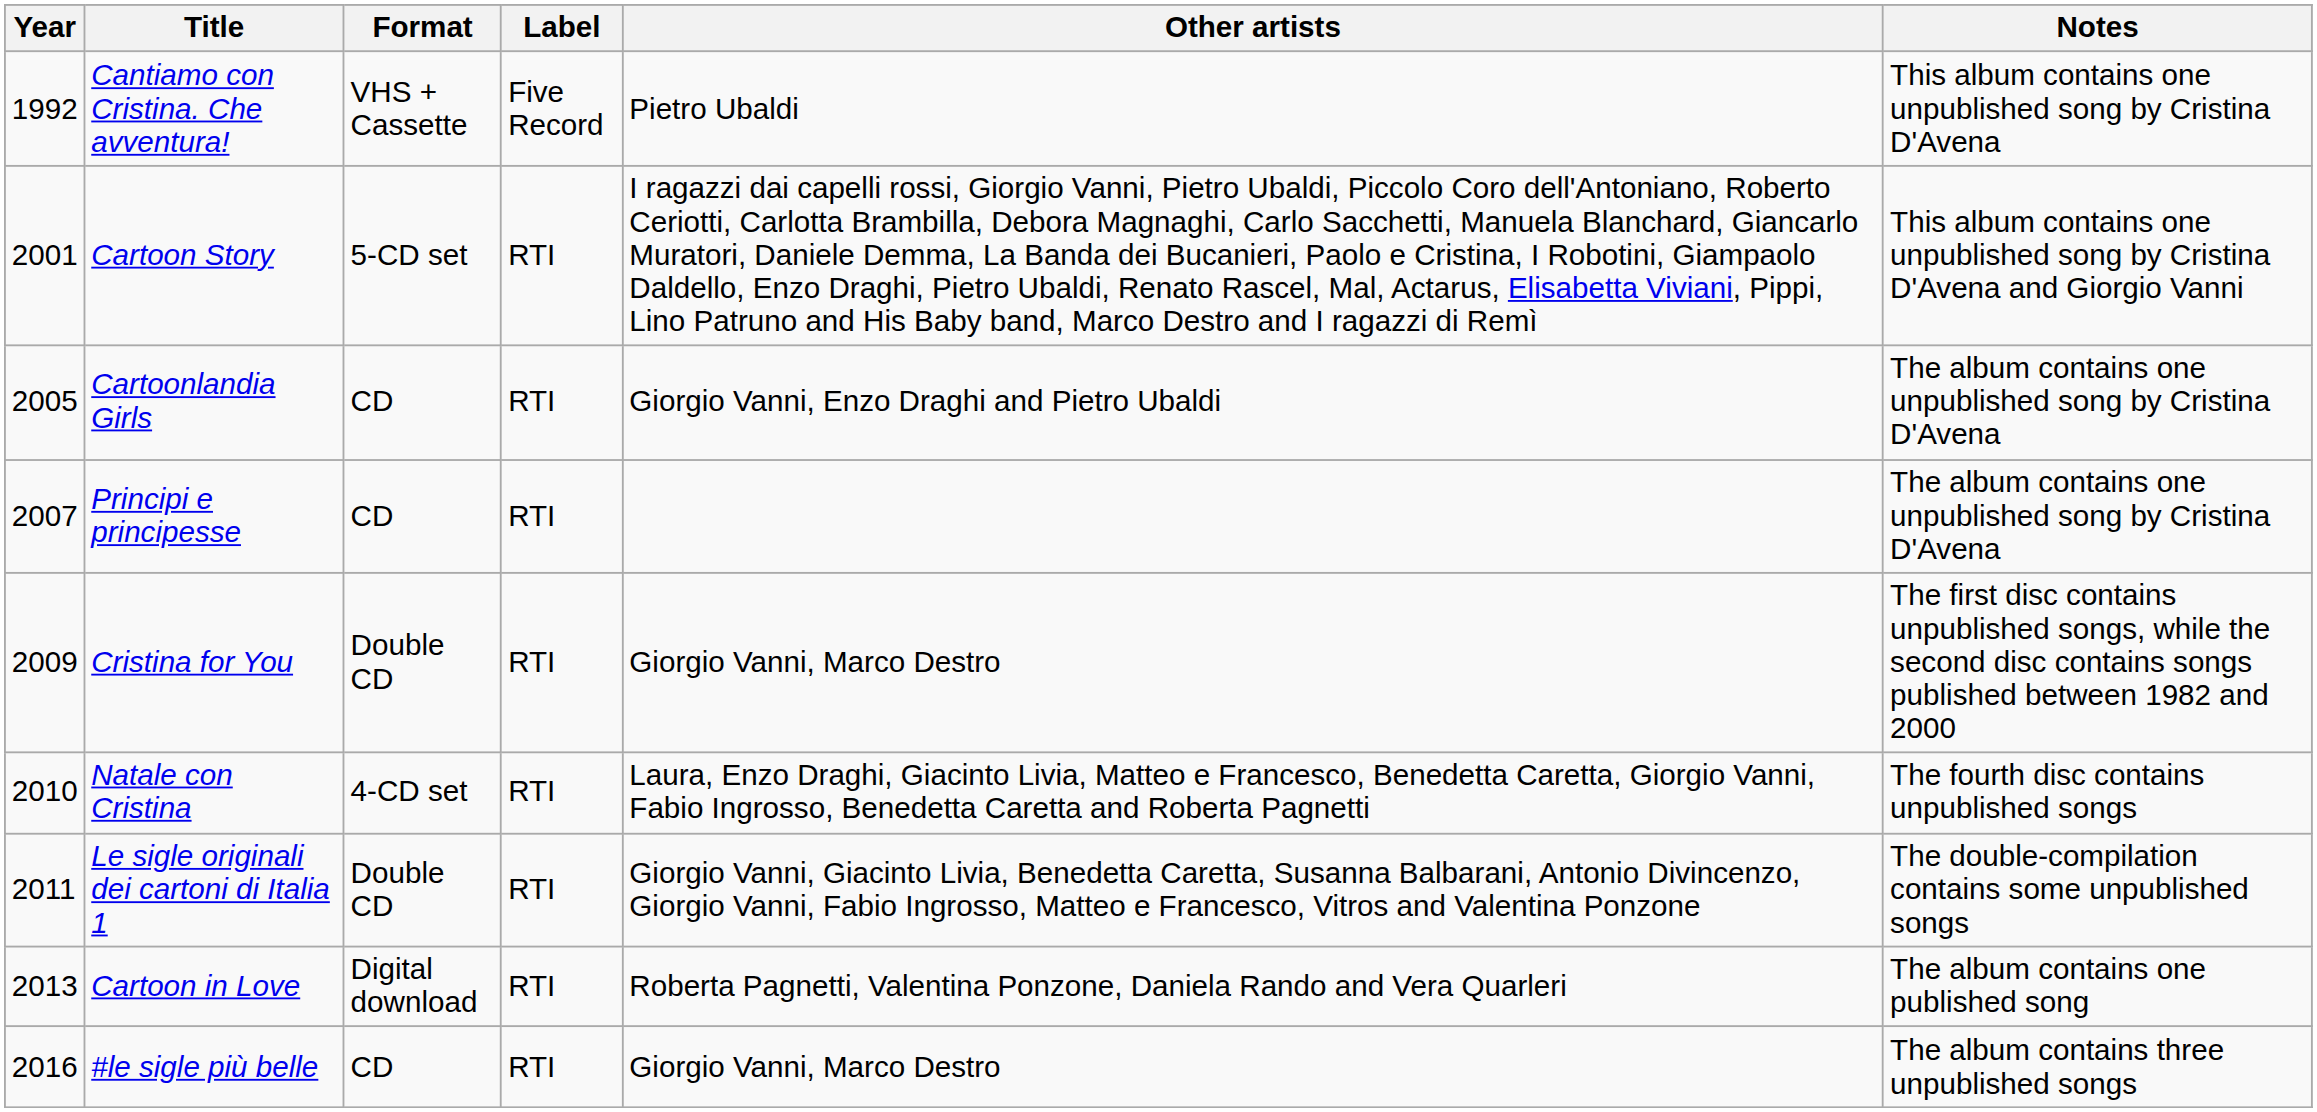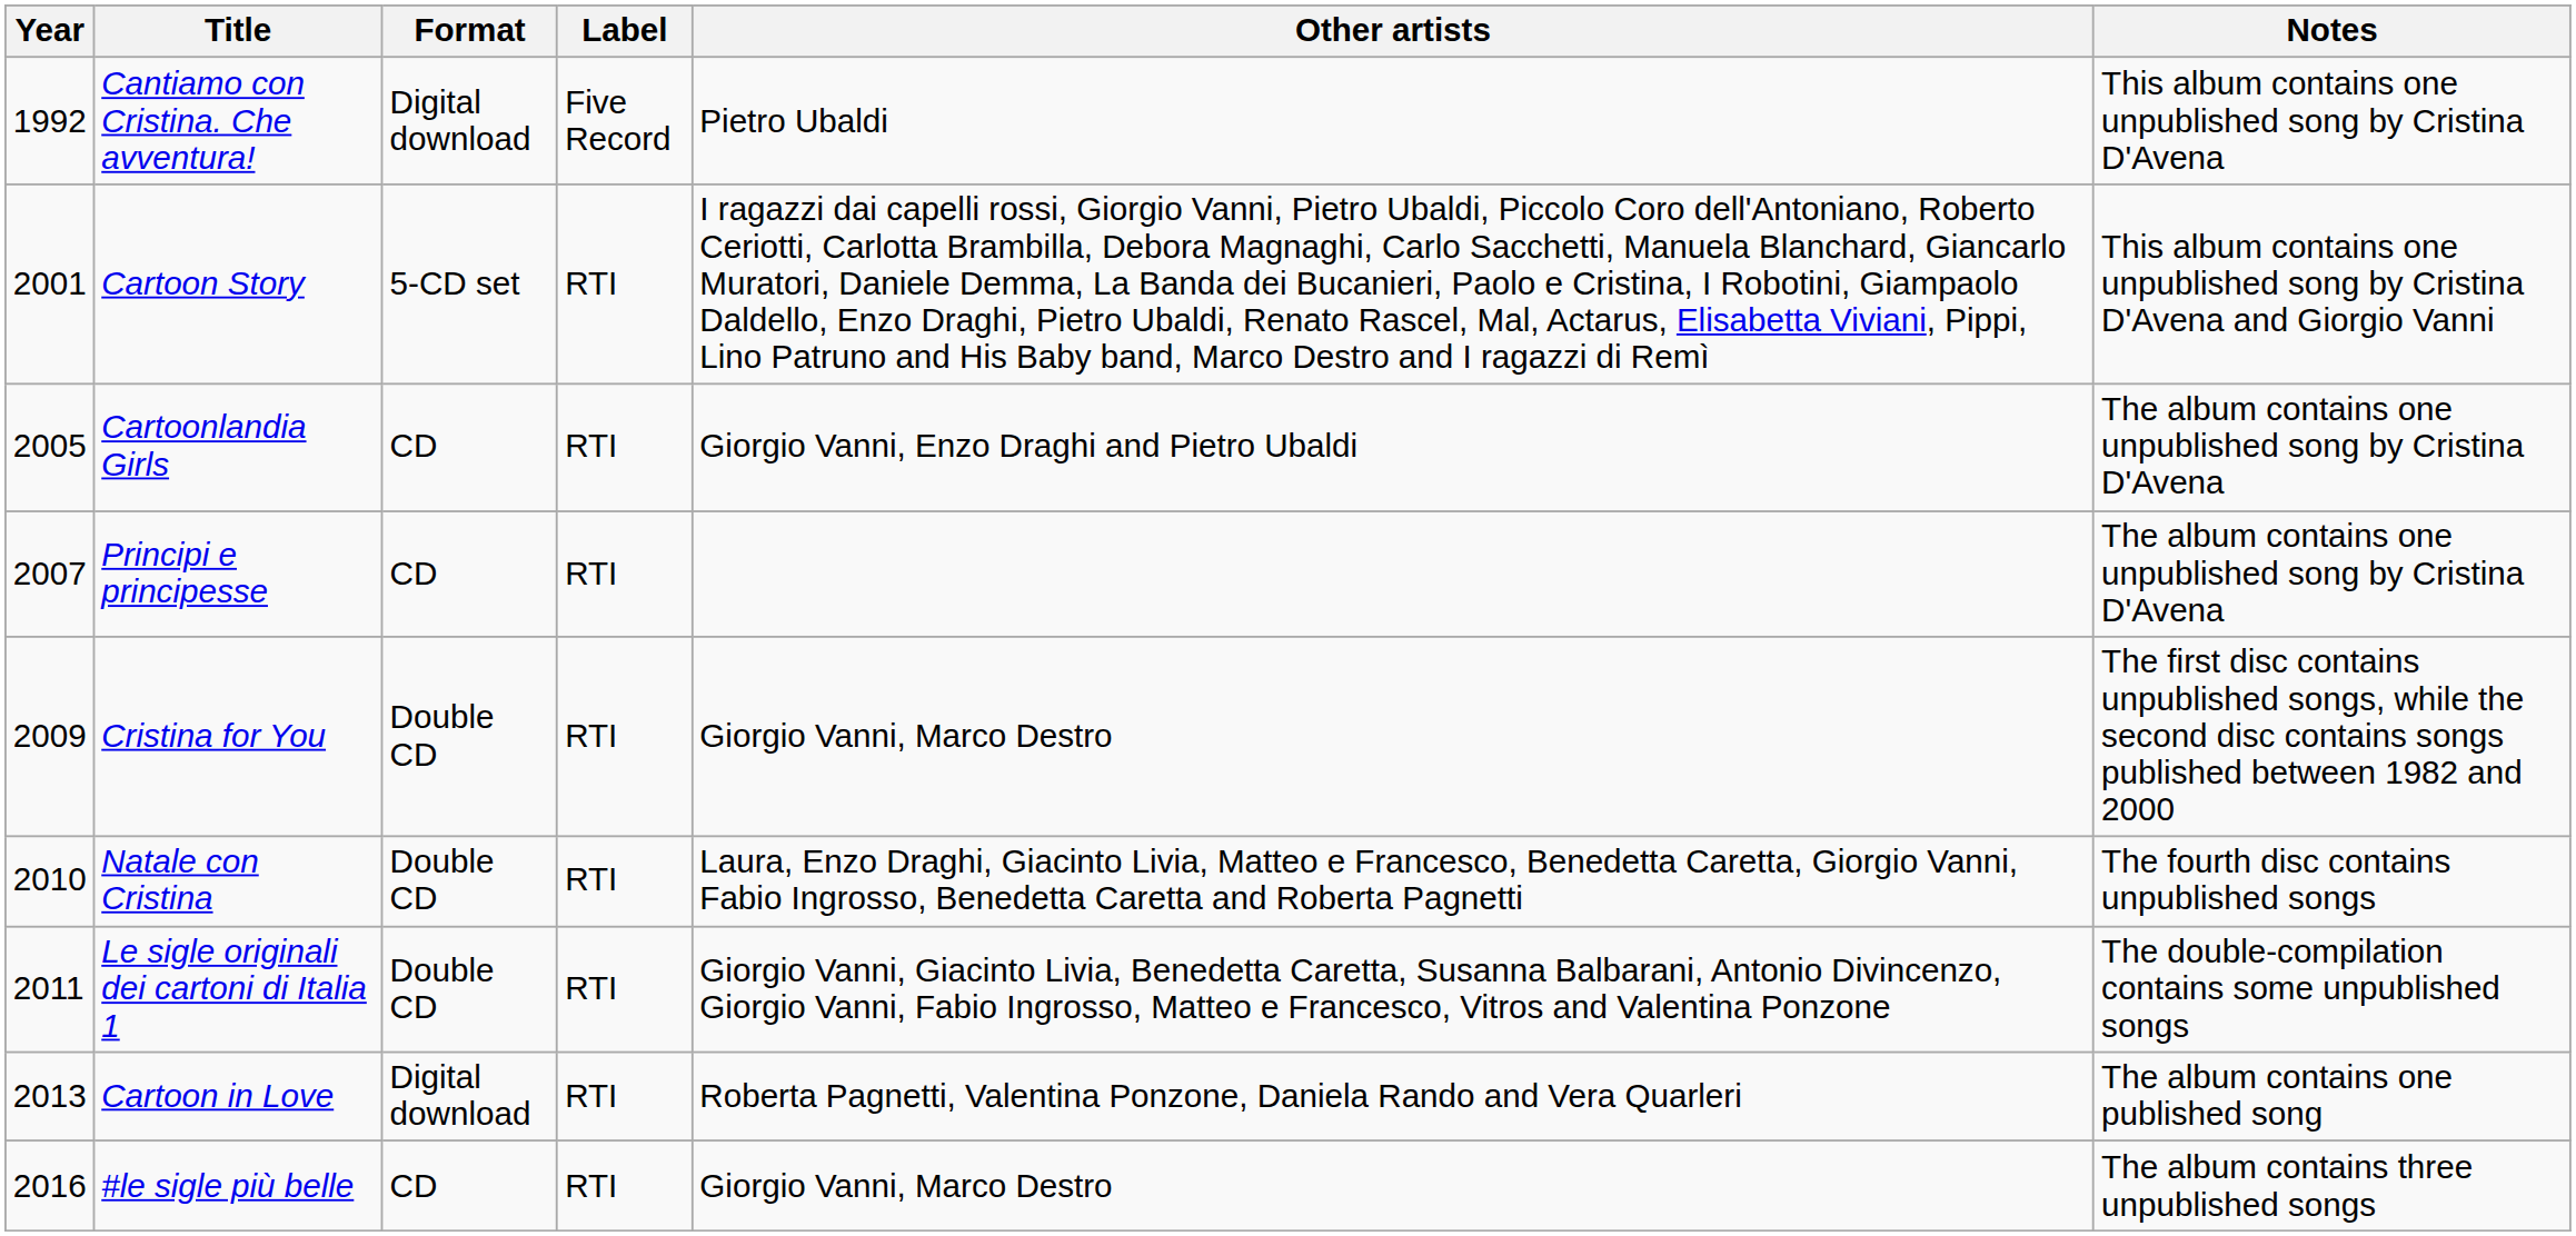Cantiamo con Cristina. Che avventura! | Format: VHS + Cassette -> Digital download
Natale con Cristina | Format: 4-CD set -> Double CD
